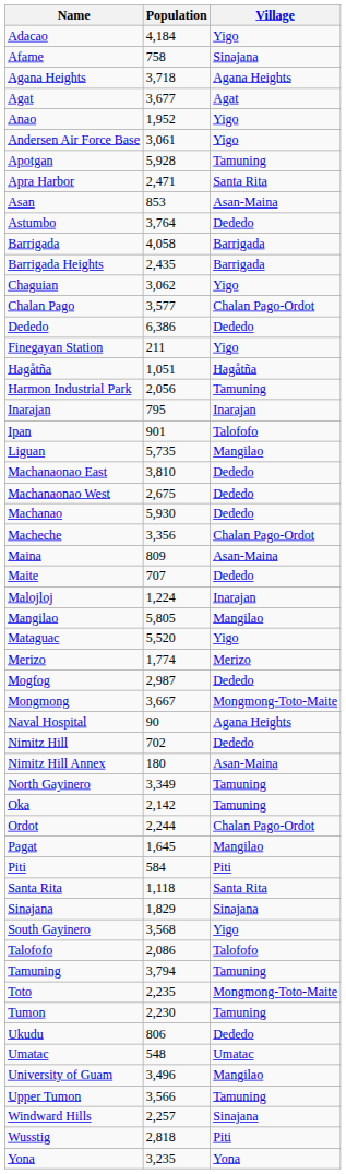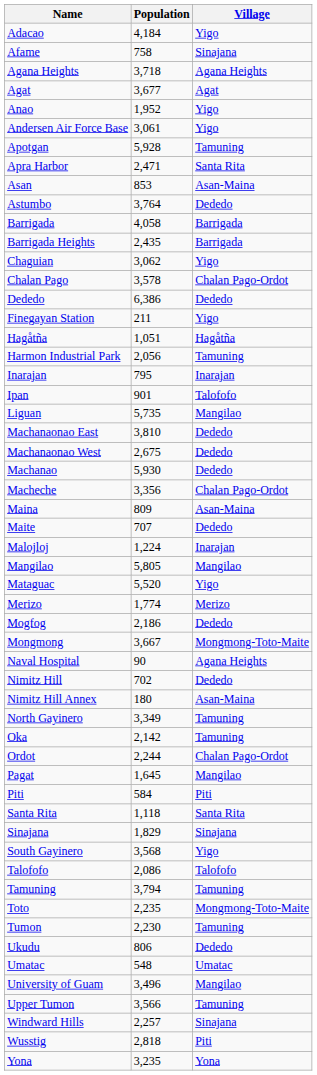Chalan Pago | Population: 3,577 -> 3,578
Mogfog | Population: 2,987 -> 2,186
